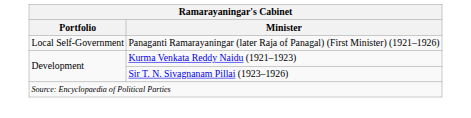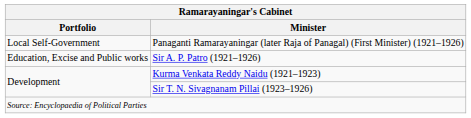+ row: Education, Excise and Public works | Sir A. P. Patro (1921–1926)
